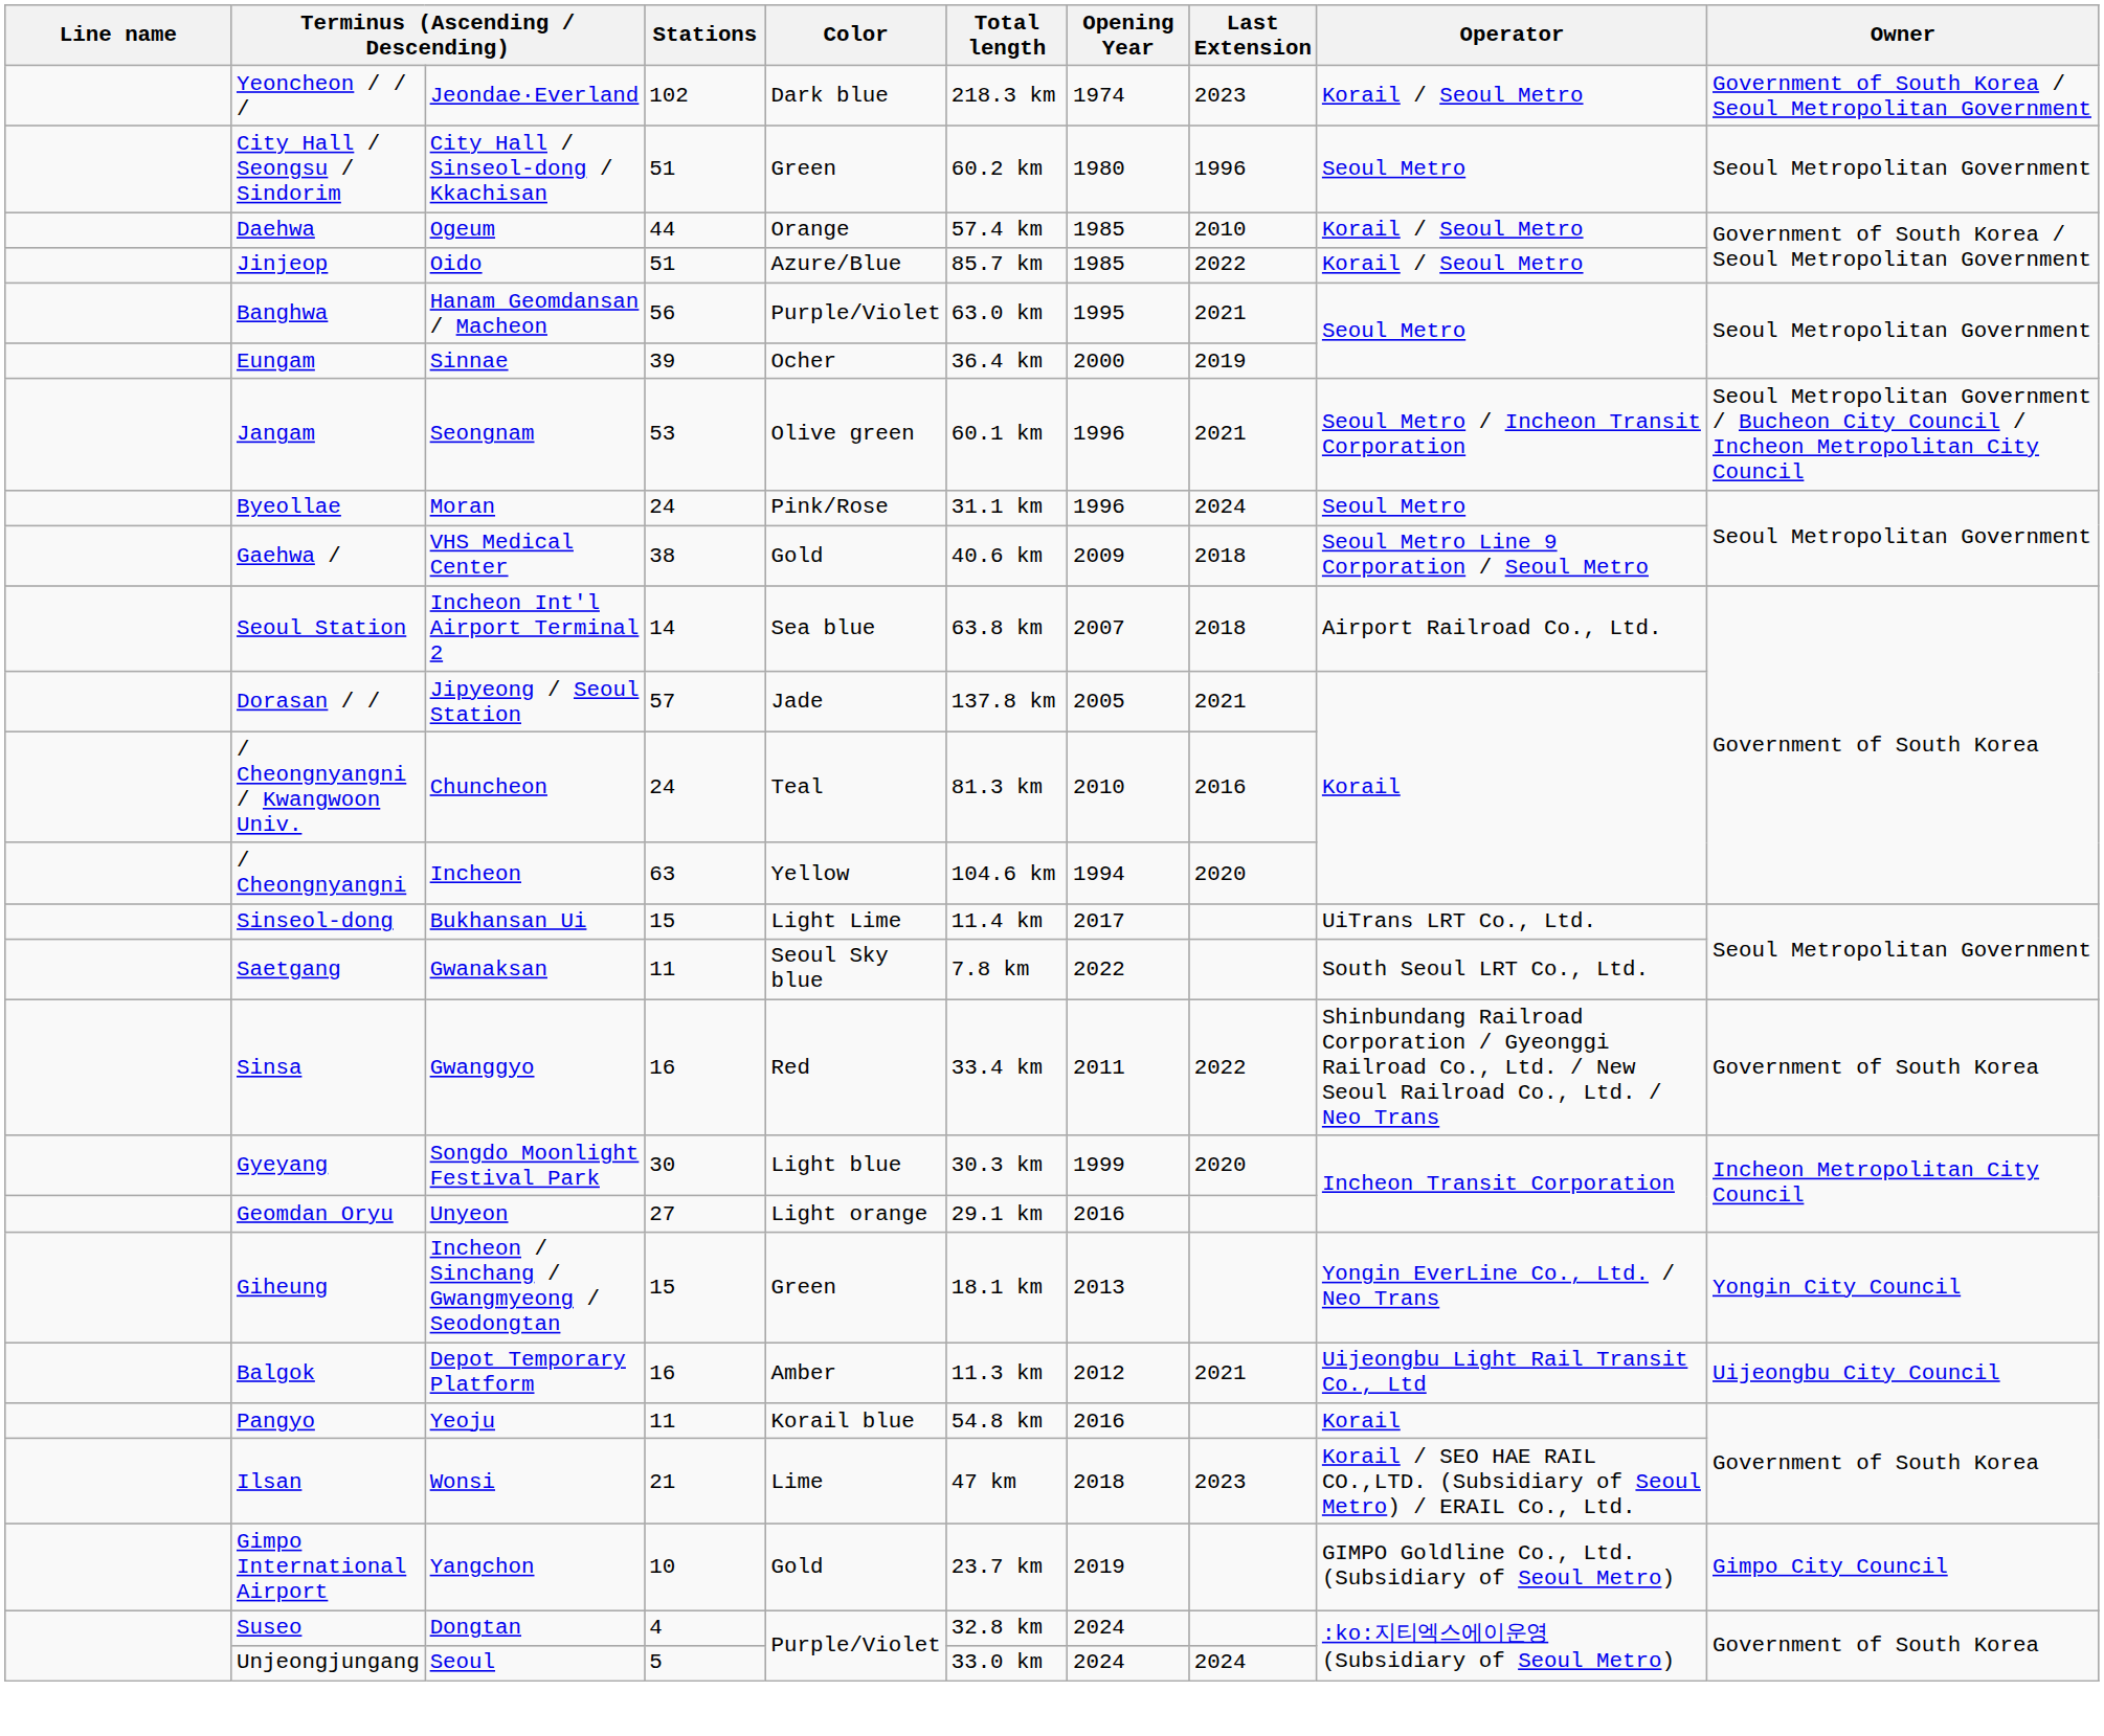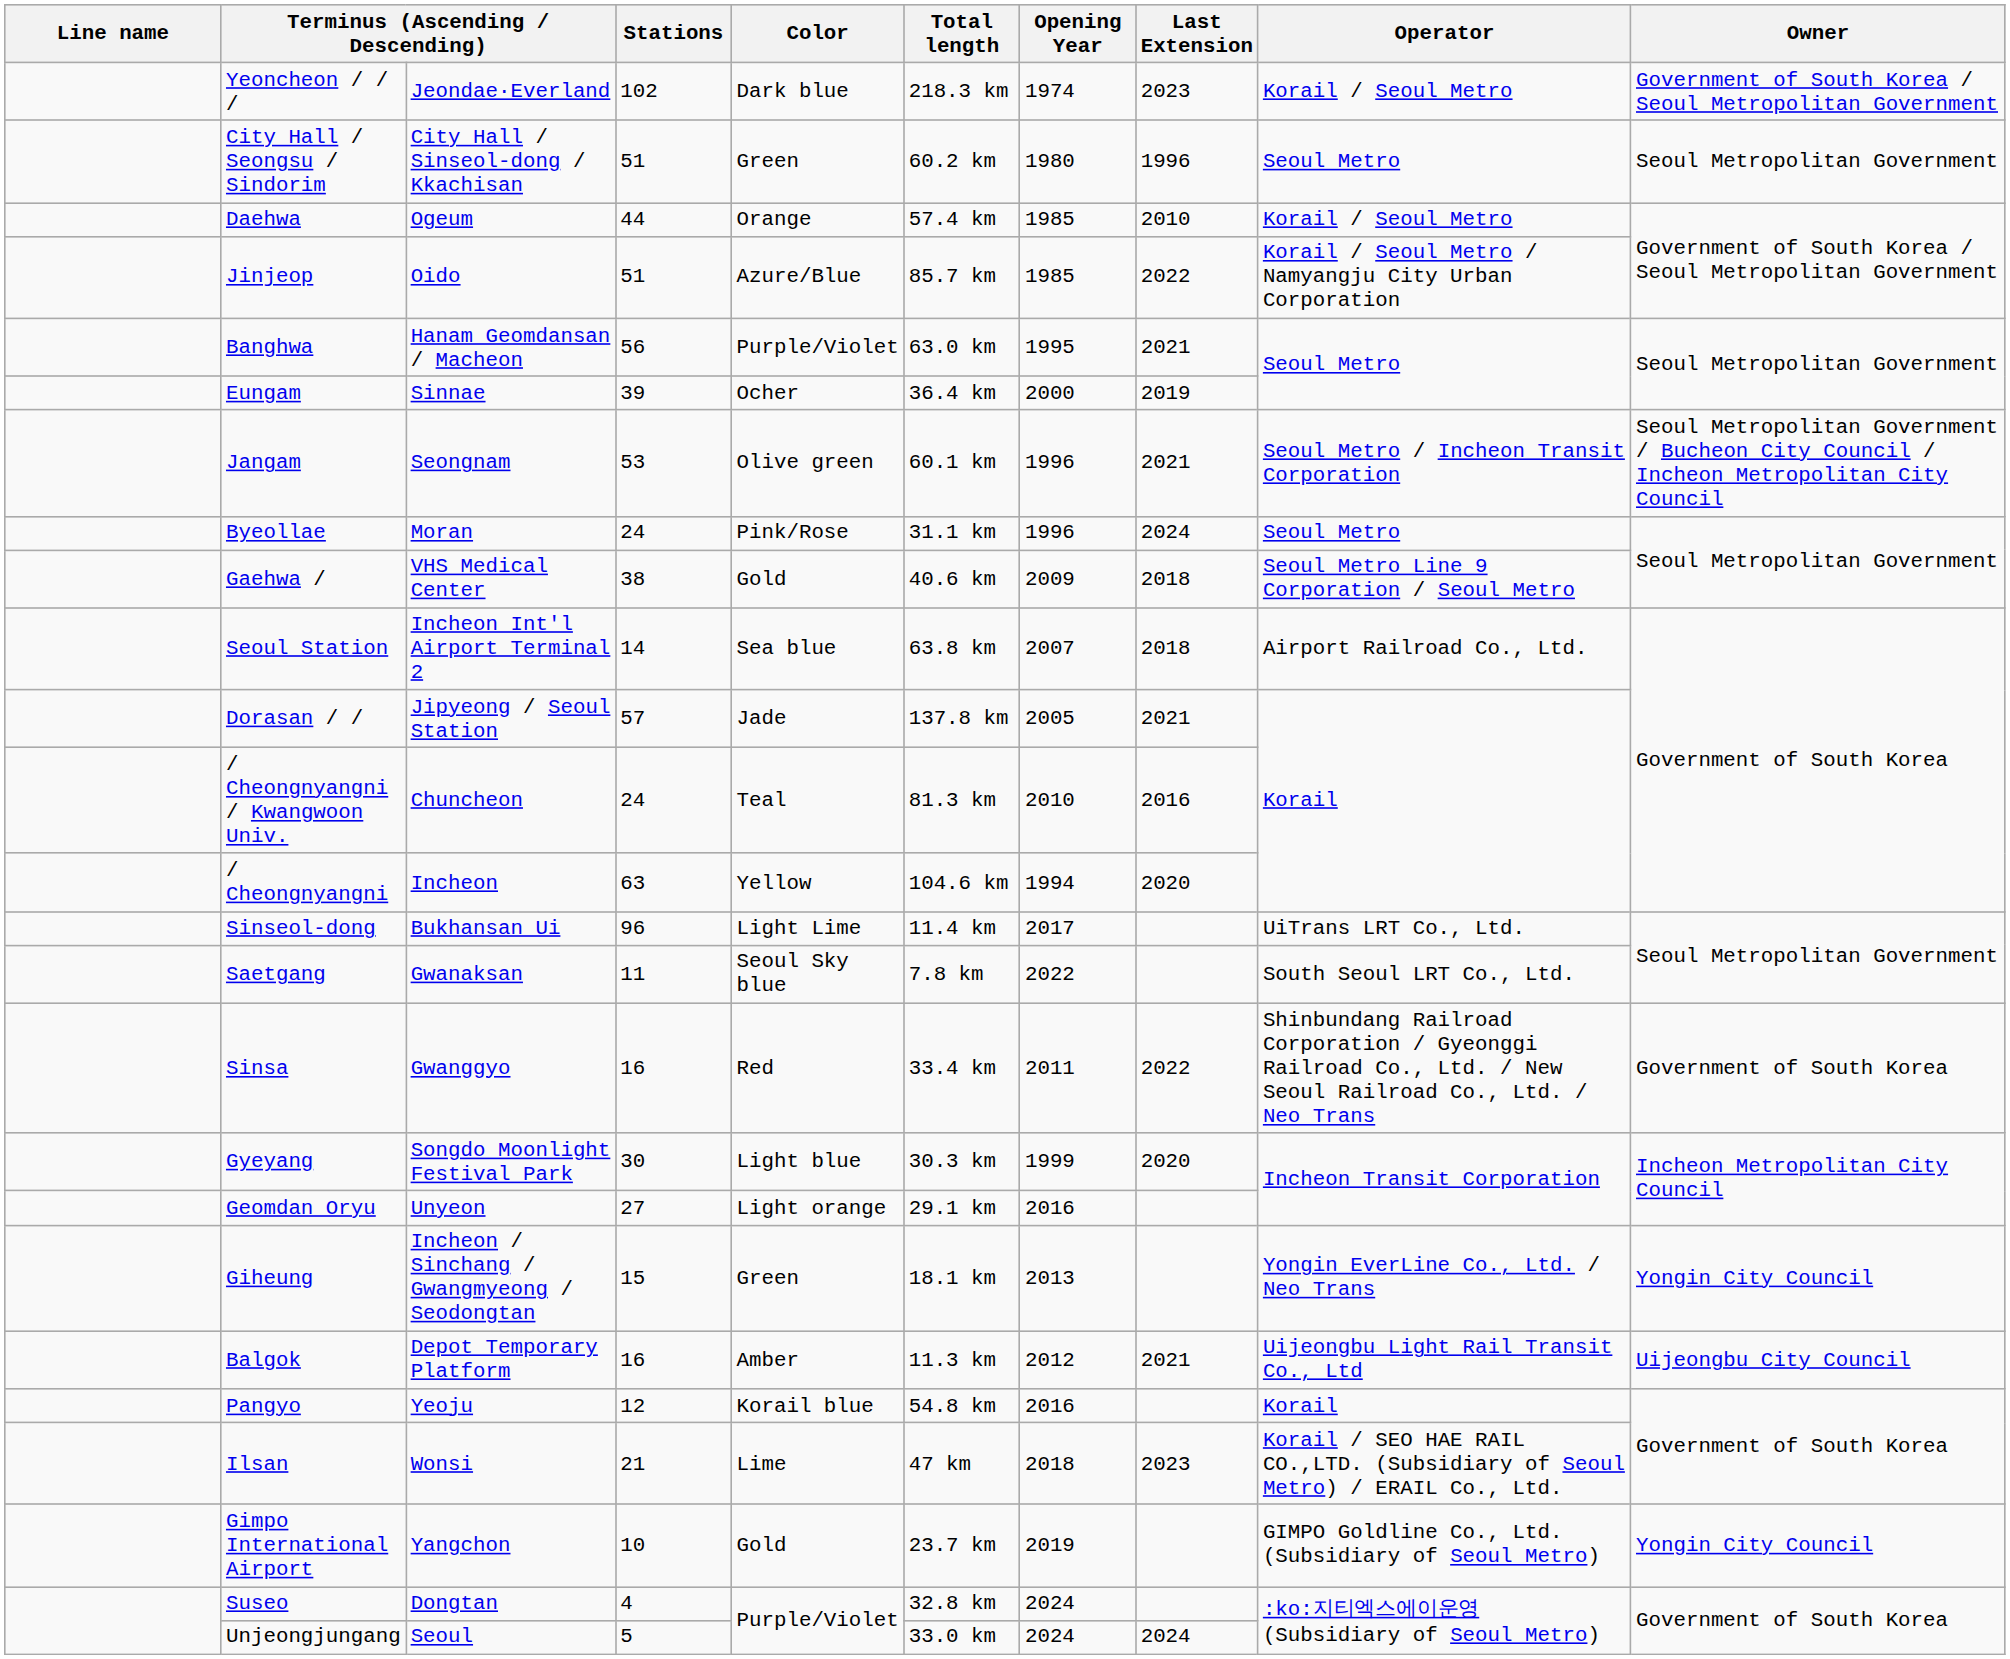Jinjeop | Operator: Korail / Seoul Metro -> Korail / Seoul Metro / Namyangju City Urban Corporation
Sinseol-dong | Stations: 15 -> 96
Pangyo | Stations: 11 -> 12
Gimpo International Airport | Owner: Gimpo City Council -> Yongin City Council
